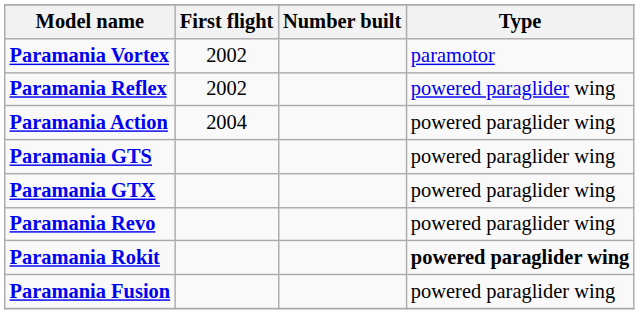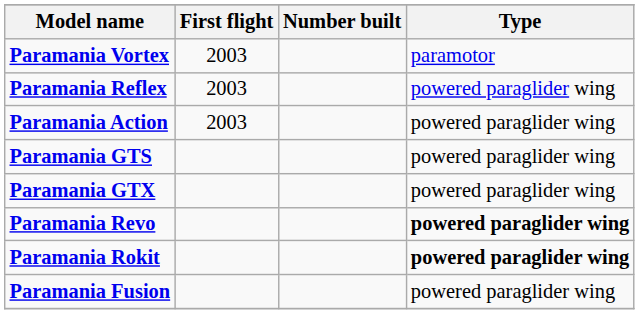Paramania Vortex | First flight: 2002 -> 2003
Paramania Reflex | First flight: 2002 -> 2003
Paramania Action | First flight: 2004 -> 2003
Paramania Revo | Type: normal -> bold
